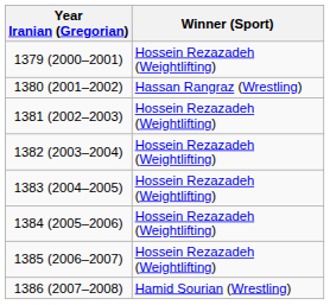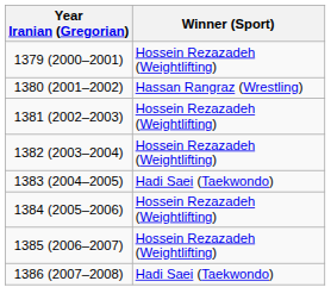1383 (2004–2005) | Winner (Sport): Hossein Rezazadeh (Weightlifting) -> Hadi Saei (Taekwondo)
1386 (2007–2008) | Winner (Sport): Hamid Sourian (Wrestling) -> Hadi Saei (Taekwondo)
